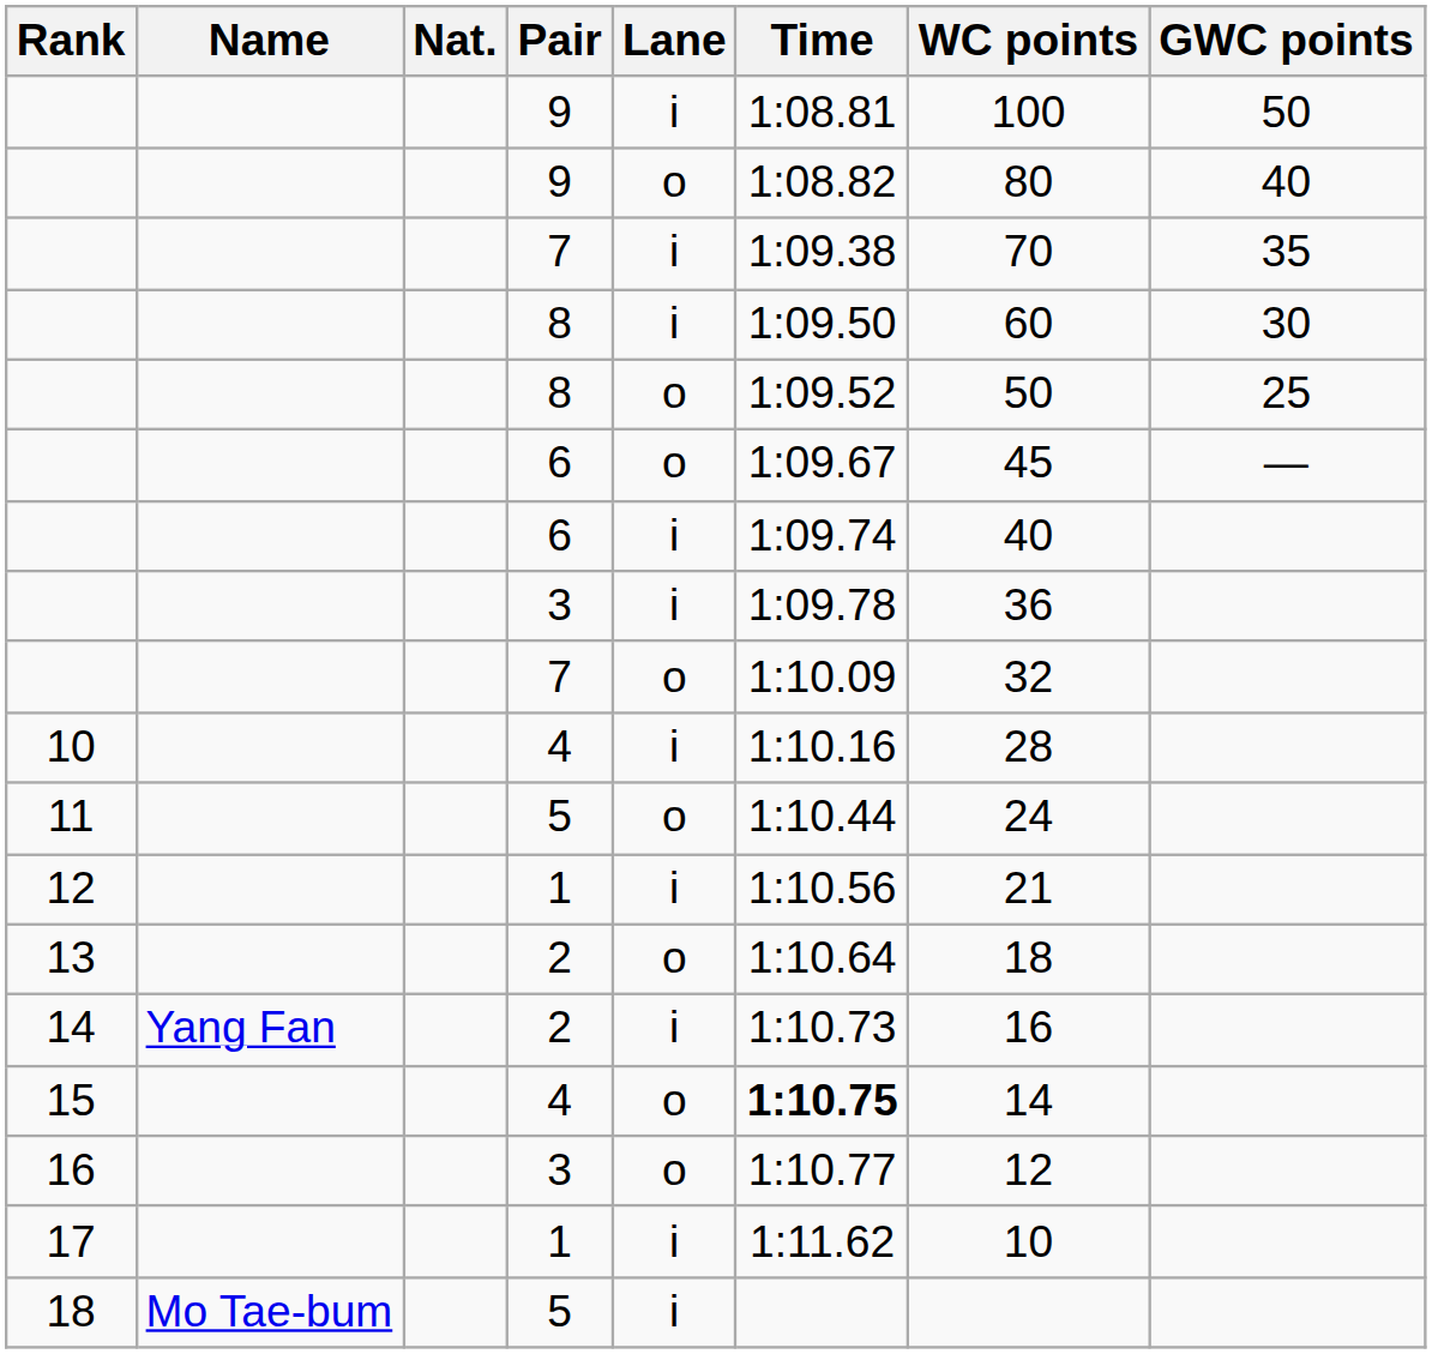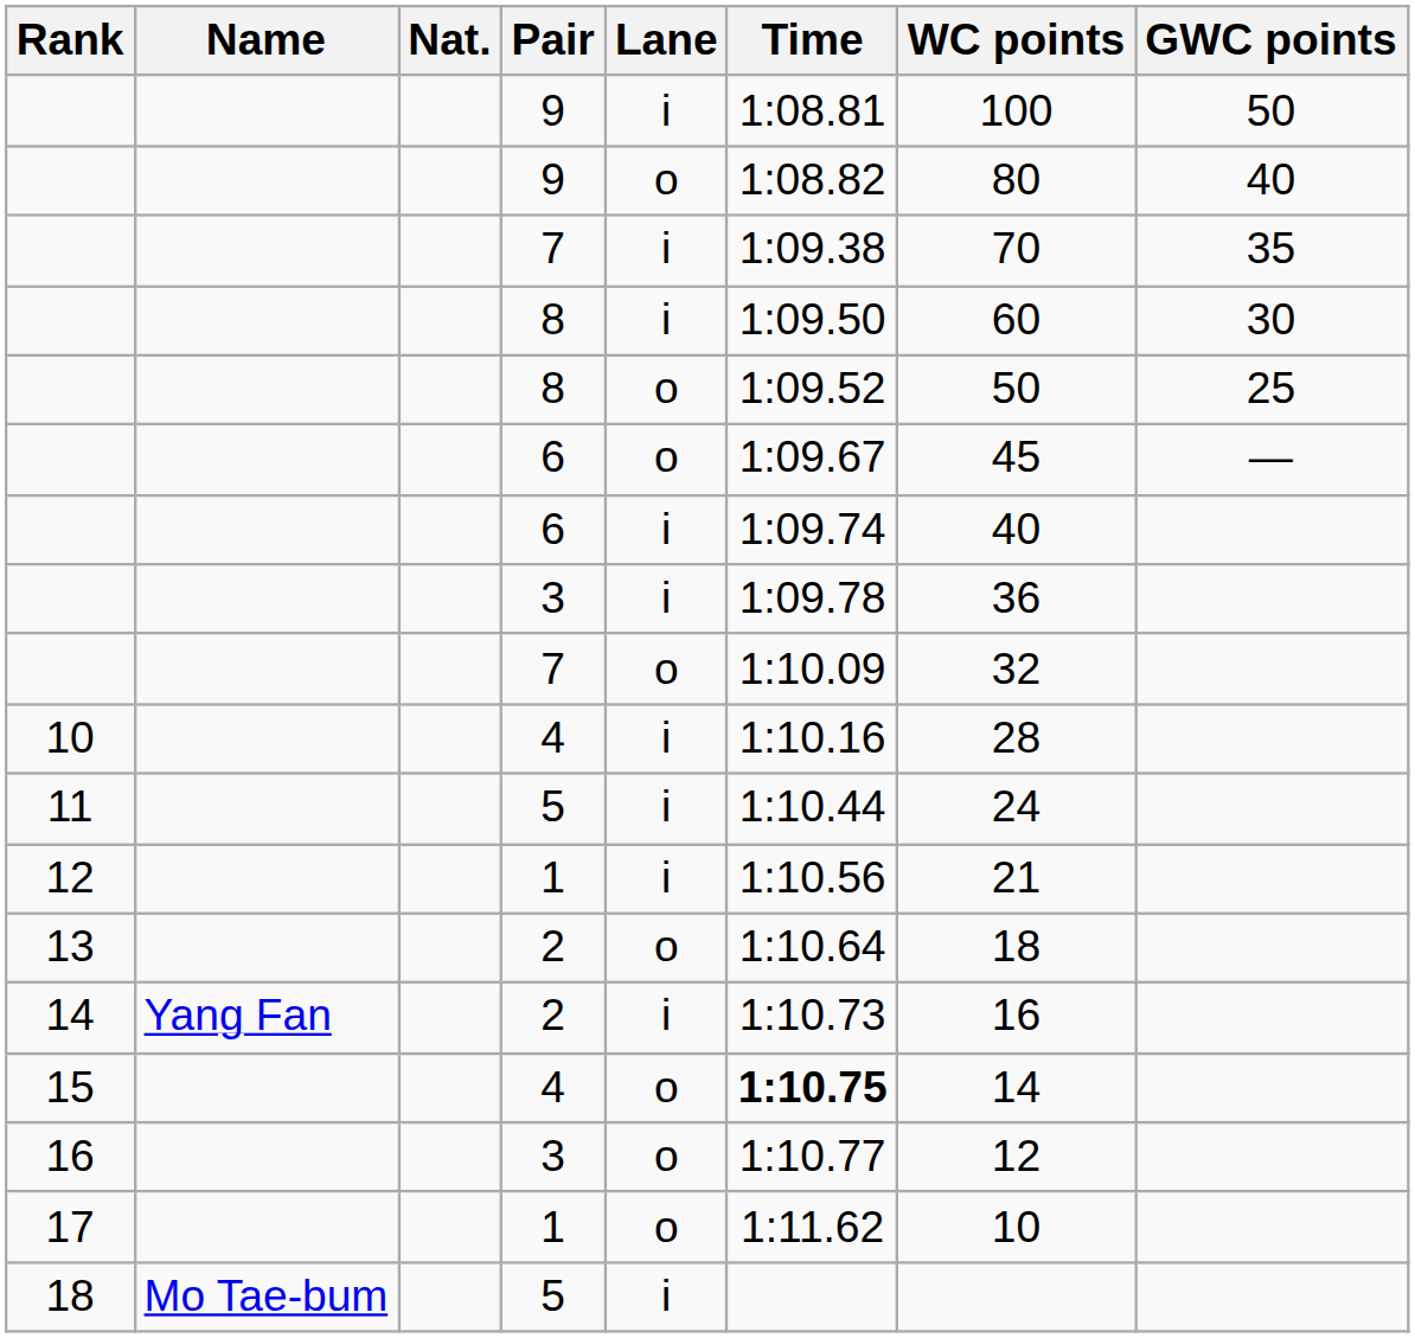11 | Lane: o -> i
17 | Lane: i -> o
